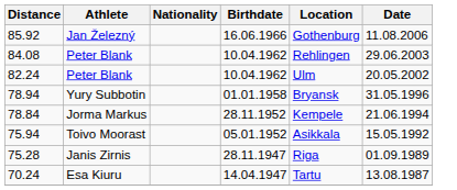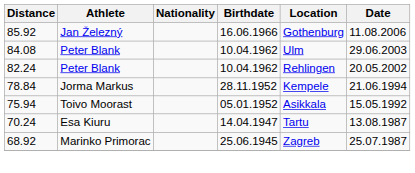84.08 | Location: Rehlingen -> Ulm
82.24 | Location: Ulm -> Rehlingen
- row: 78.94 | Yury Subbotin | 01.01.1958 | Bryansk | 31.05.1996
- row: 75.28 | Janis Zirnis | 28.11.1947 | Riga | 01.09.1989
+ row: 68.92 | Marinko Primorac | 25.06.1945 | Zagreb | 25.07.1987
